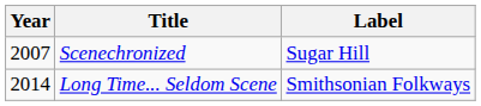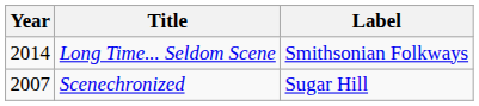rows swapped: Scenechronized <-> Long Time... Seldom Scene
